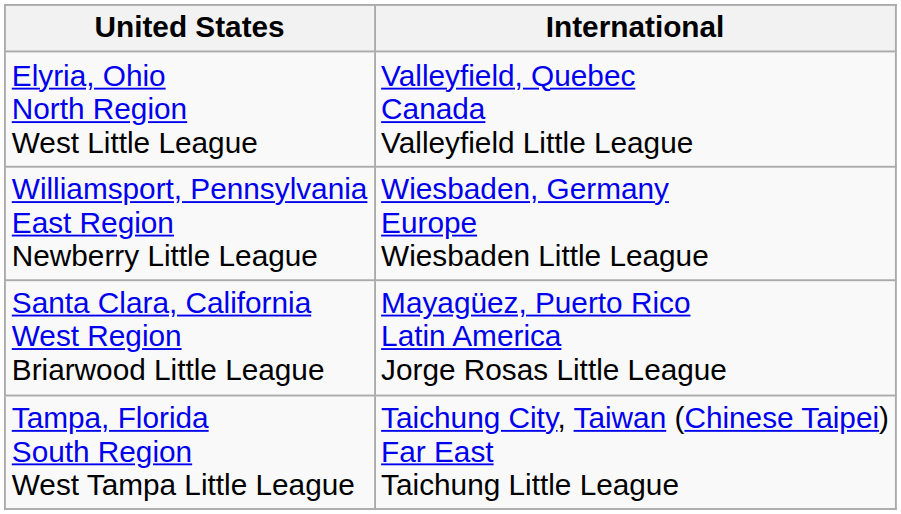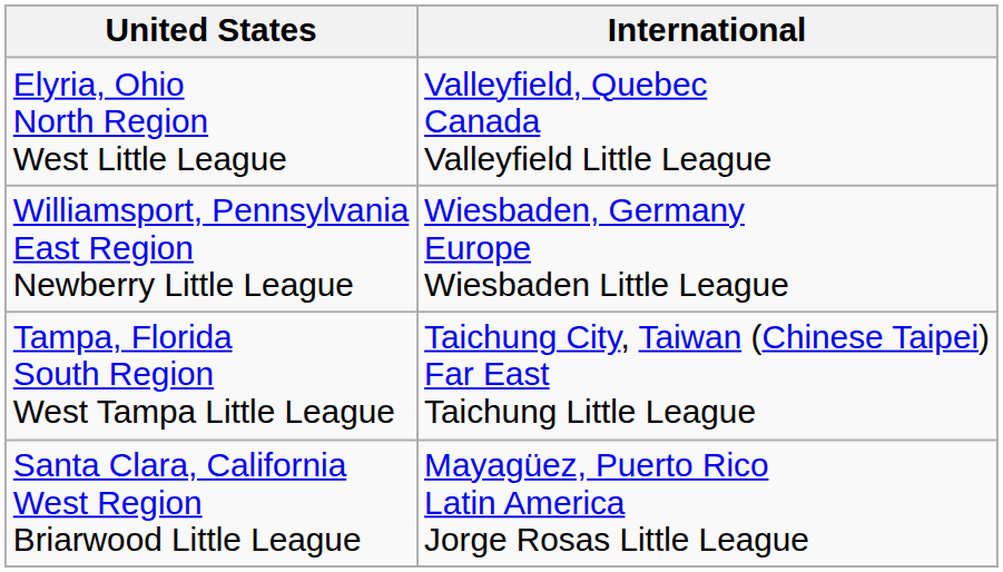rows swapped: Tampa, Florida South Region West Tampa Little League <-> Santa Clara, California West Region Briarwood Little League
